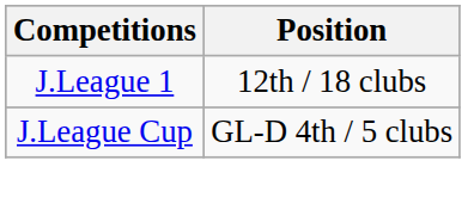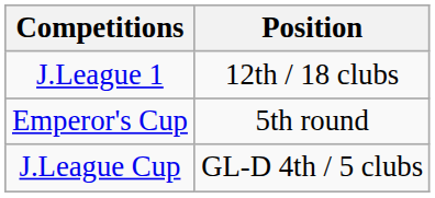+ row: Emperor's Cup | 5th round
